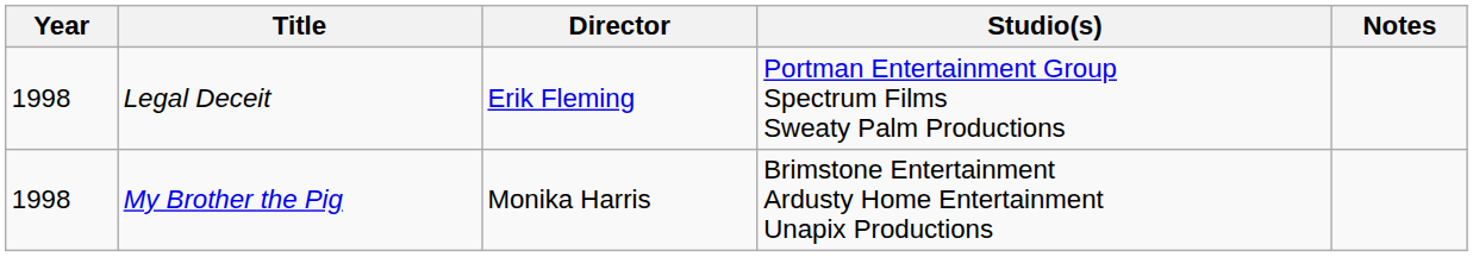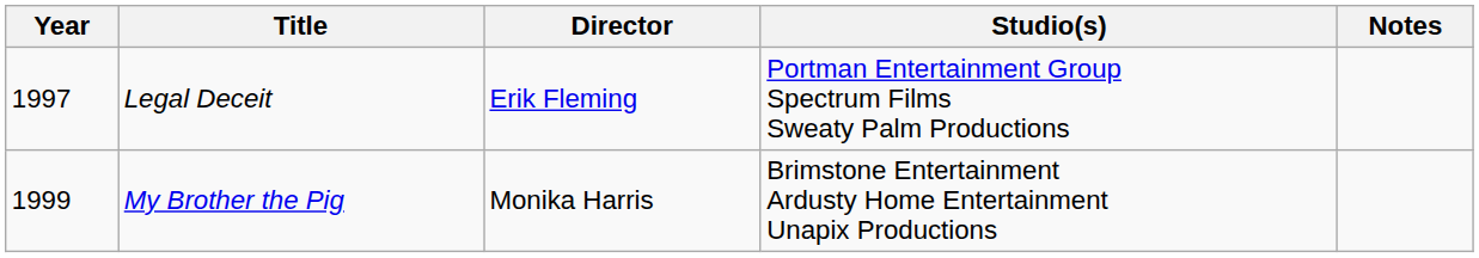Legal Deceit | Year: 1998 -> 1997
My Brother the Pig | Year: 1998 -> 1999
